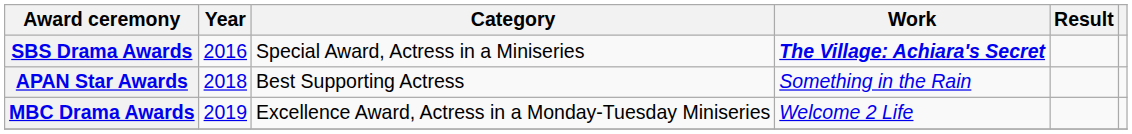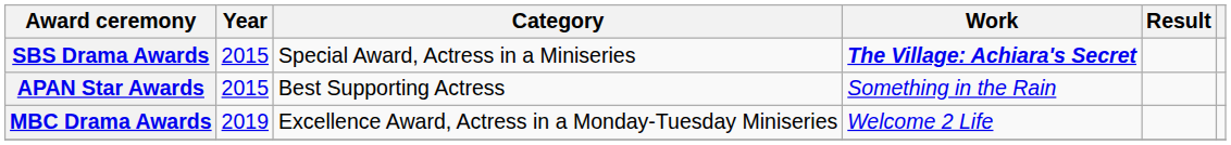SBS Drama Awards | Year: 2016 -> 2015
APAN Star Awards | Year: 2018 -> 2015
